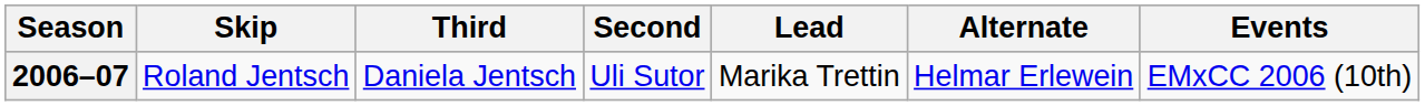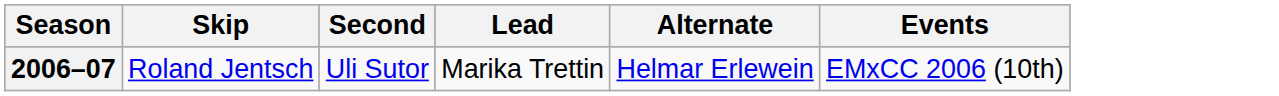- column: Third | Daniela Jentsch
